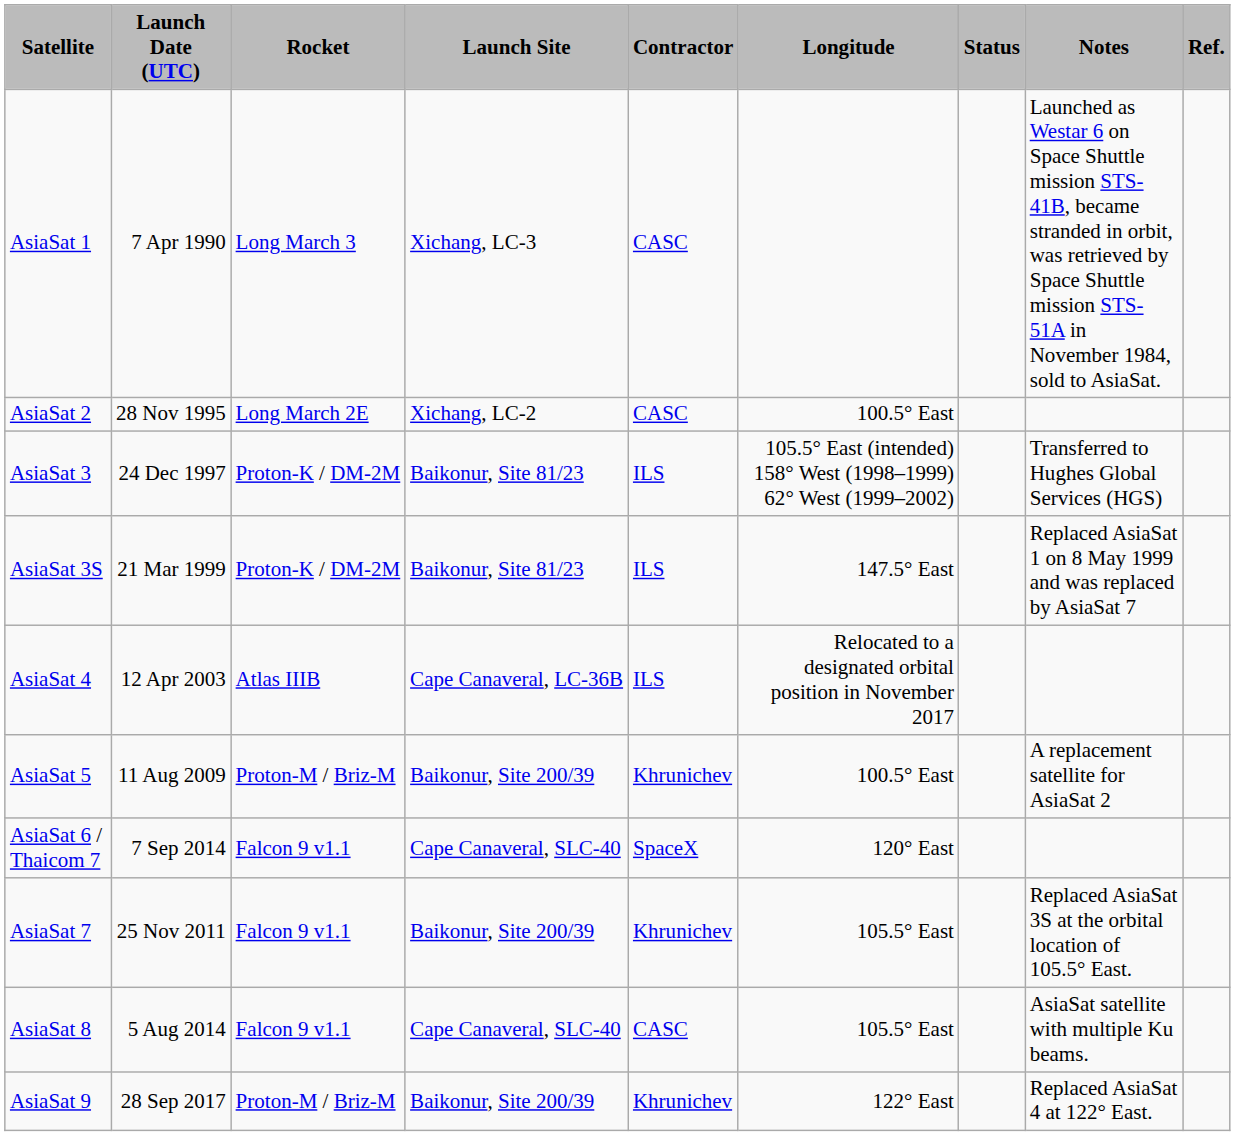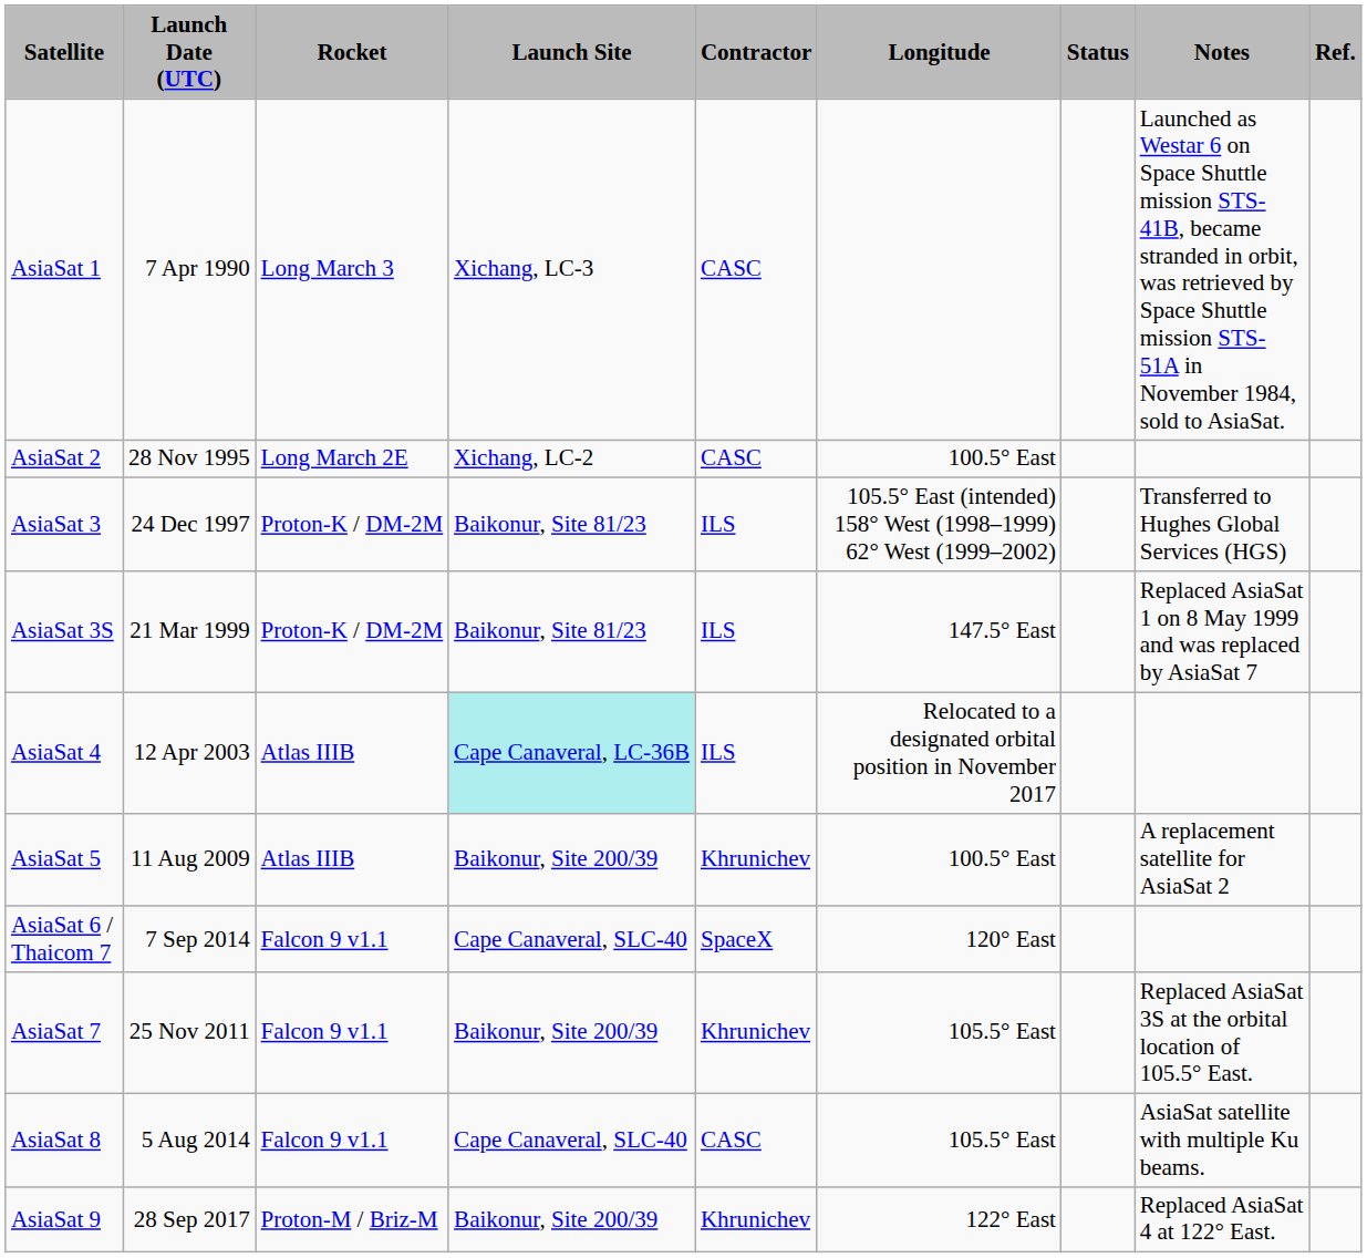AsiaSat 4 | Launch Site: no background -> paleturquoise background
AsiaSat 5 | Rocket: Proton-M / Briz-M -> Atlas IIIB
